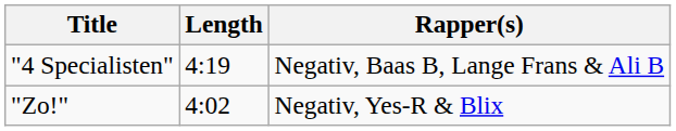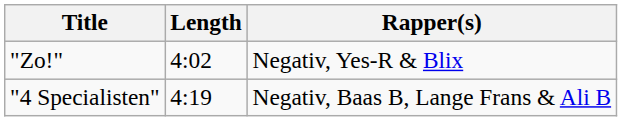rows swapped: "Zo!" <-> "4 Specialisten"
